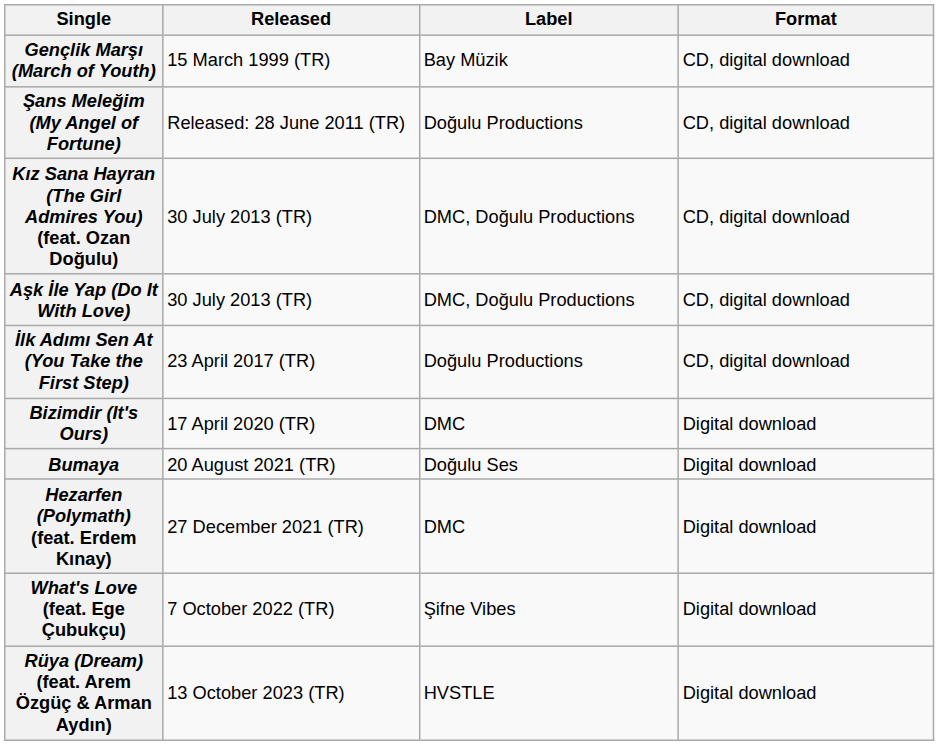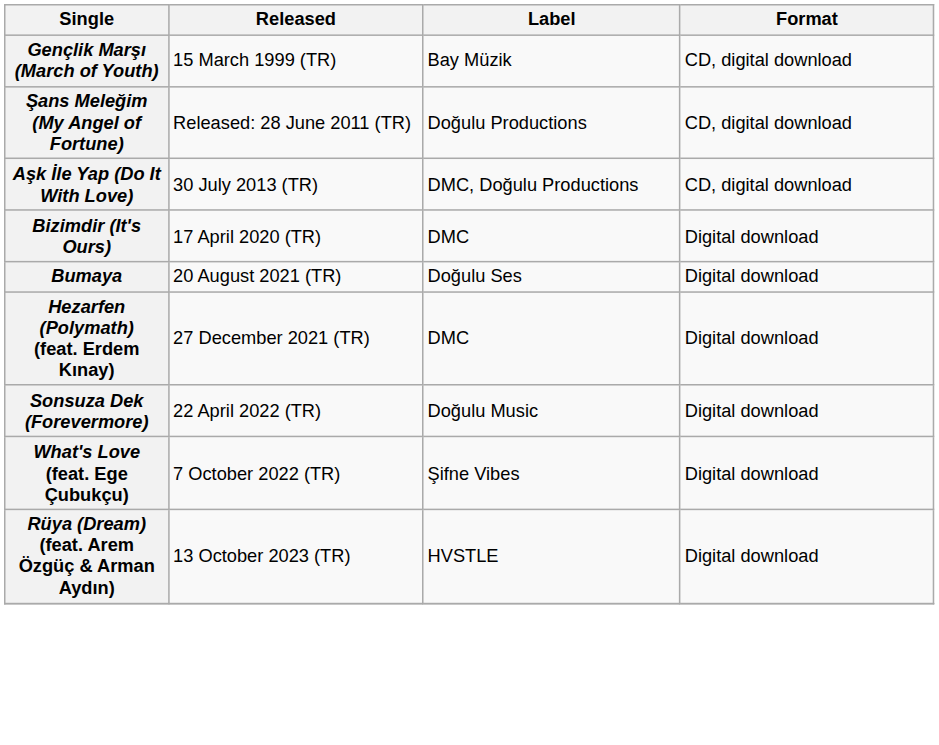- row: Kız Sana Hayran (The Girl Admires You) (feat. Ozan Doğulu) | 30 July 2013 (TR) | DMC, Doğulu Productions | CD, digital download
- row: İlk Adımı Sen At (You Take the First Step) | 23 April 2017 (TR) | Doğulu Productions | CD, digital download
+ row: Sonsuza Dek (Forevermore) | 22 April 2022 (TR) | Doğulu Music | Digital download
